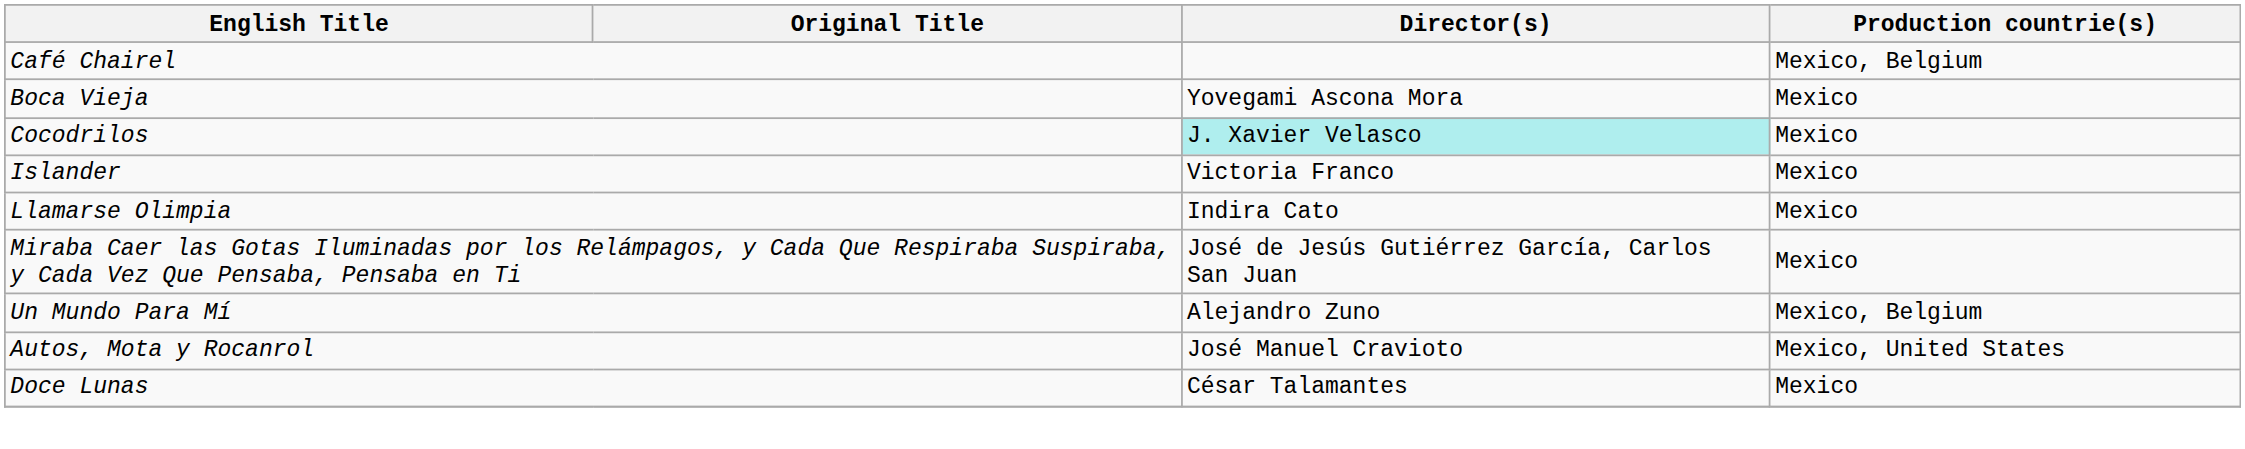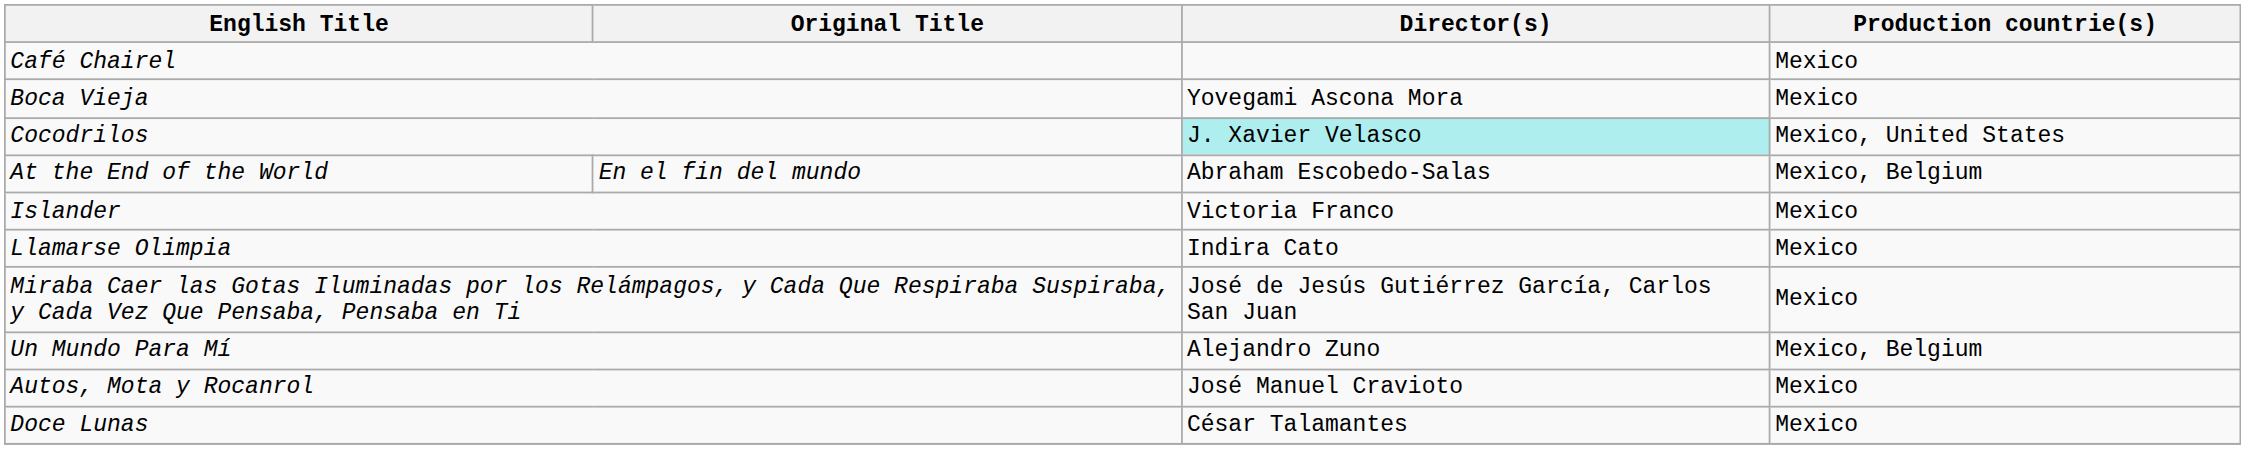Café Chairel | Production countrie(s): Mexico, Belgium -> Mexico
Cocodrilos | Production countrie(s): Mexico -> Mexico, United States
+ row: At the End of the World | En el fin del mundo | Abraham Escobedo-Salas | Mexico, Belgium
Autos, Mota y Rocanrol | Production countrie(s): Mexico, United States -> Mexico
